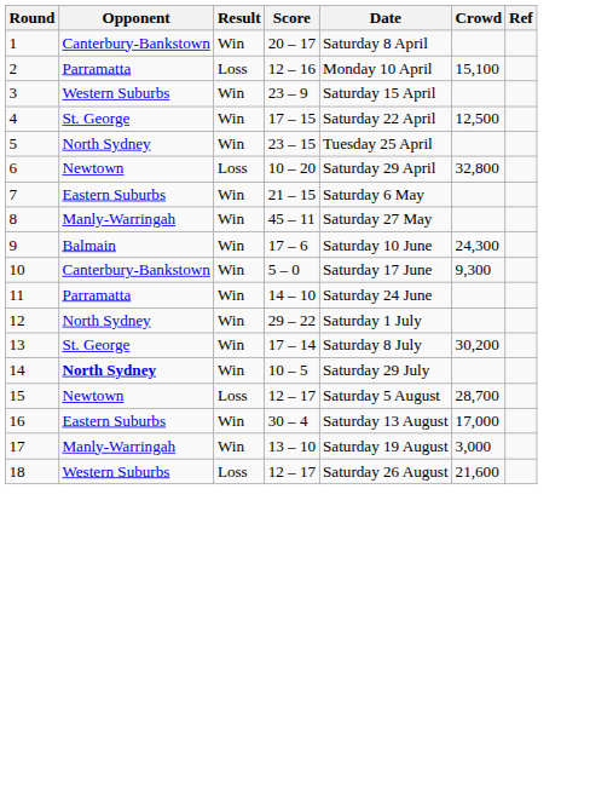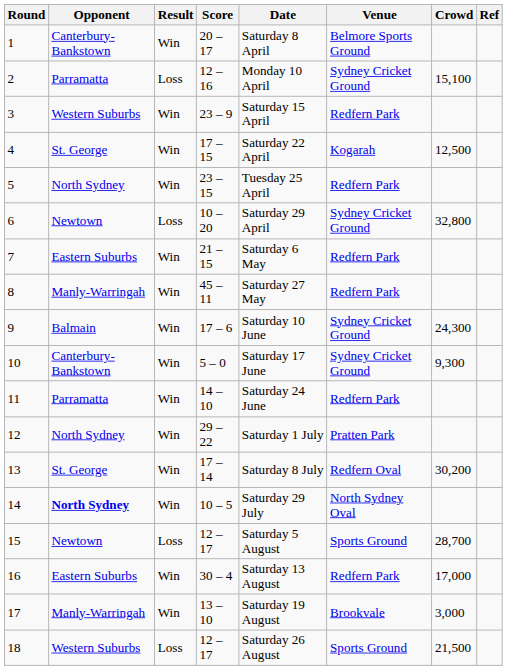+ column: Venue | Belmore Sports Ground | Sydney Cricket Ground | Redfern Park | Kogarah | Redfern Park | Sydney Cricket Ground | Redfern Park | Redfern Park | Sydney Cricket Ground | Sydney Cricket Ground | Redfern Park | Pratten Park | Redfern Oval | North Sydney Oval | Sports Ground | Redfern Park | Brookvale | Sports Ground
18 | Crowd: 21,600 -> 21,500
